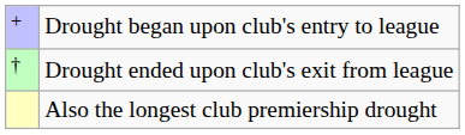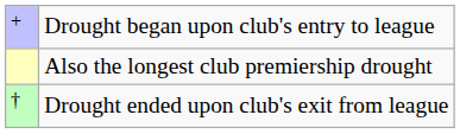rows swapped: Drought ended upon club's exit from league <-> Also the longest club premiership drought
